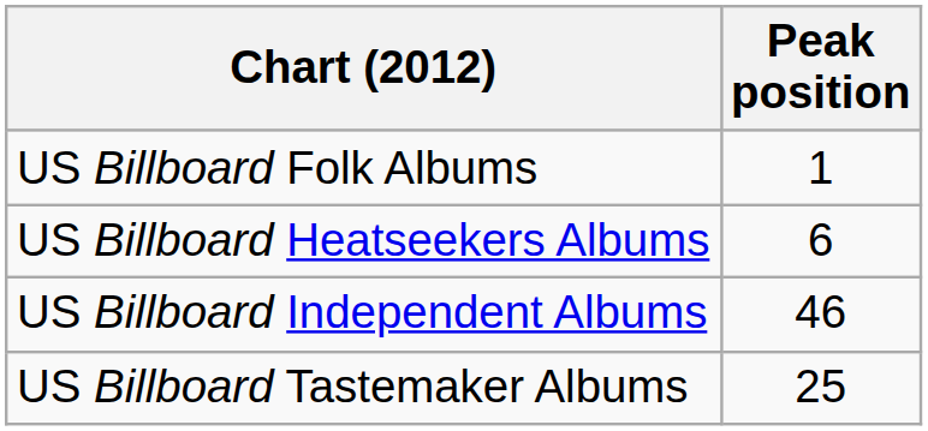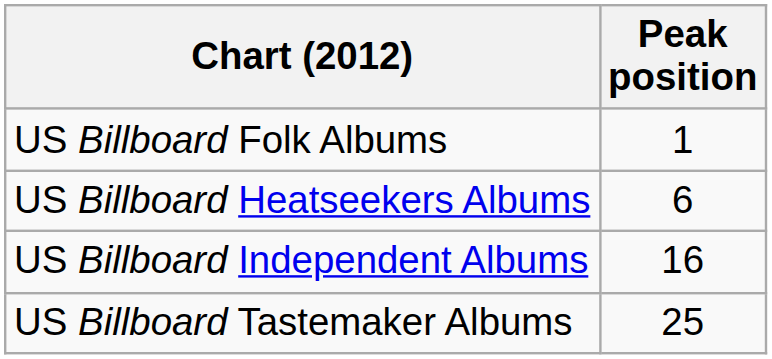US Billboard Independent Albums | Peak position: 46 -> 16
